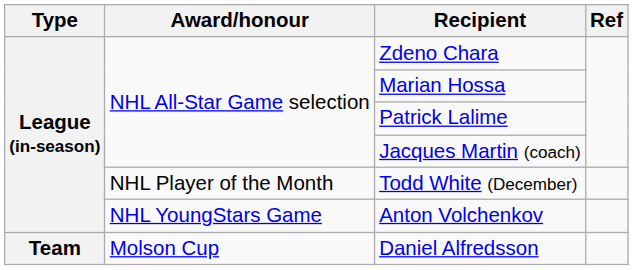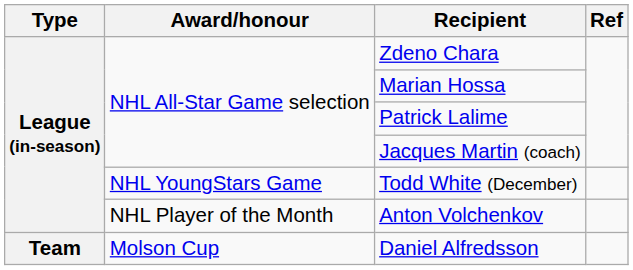Todd White (December) | Award/honour: NHL Player of the Month -> NHL YoungStars Game
Anton Volchenkov | Award/honour: NHL YoungStars Game -> NHL Player of the Month
